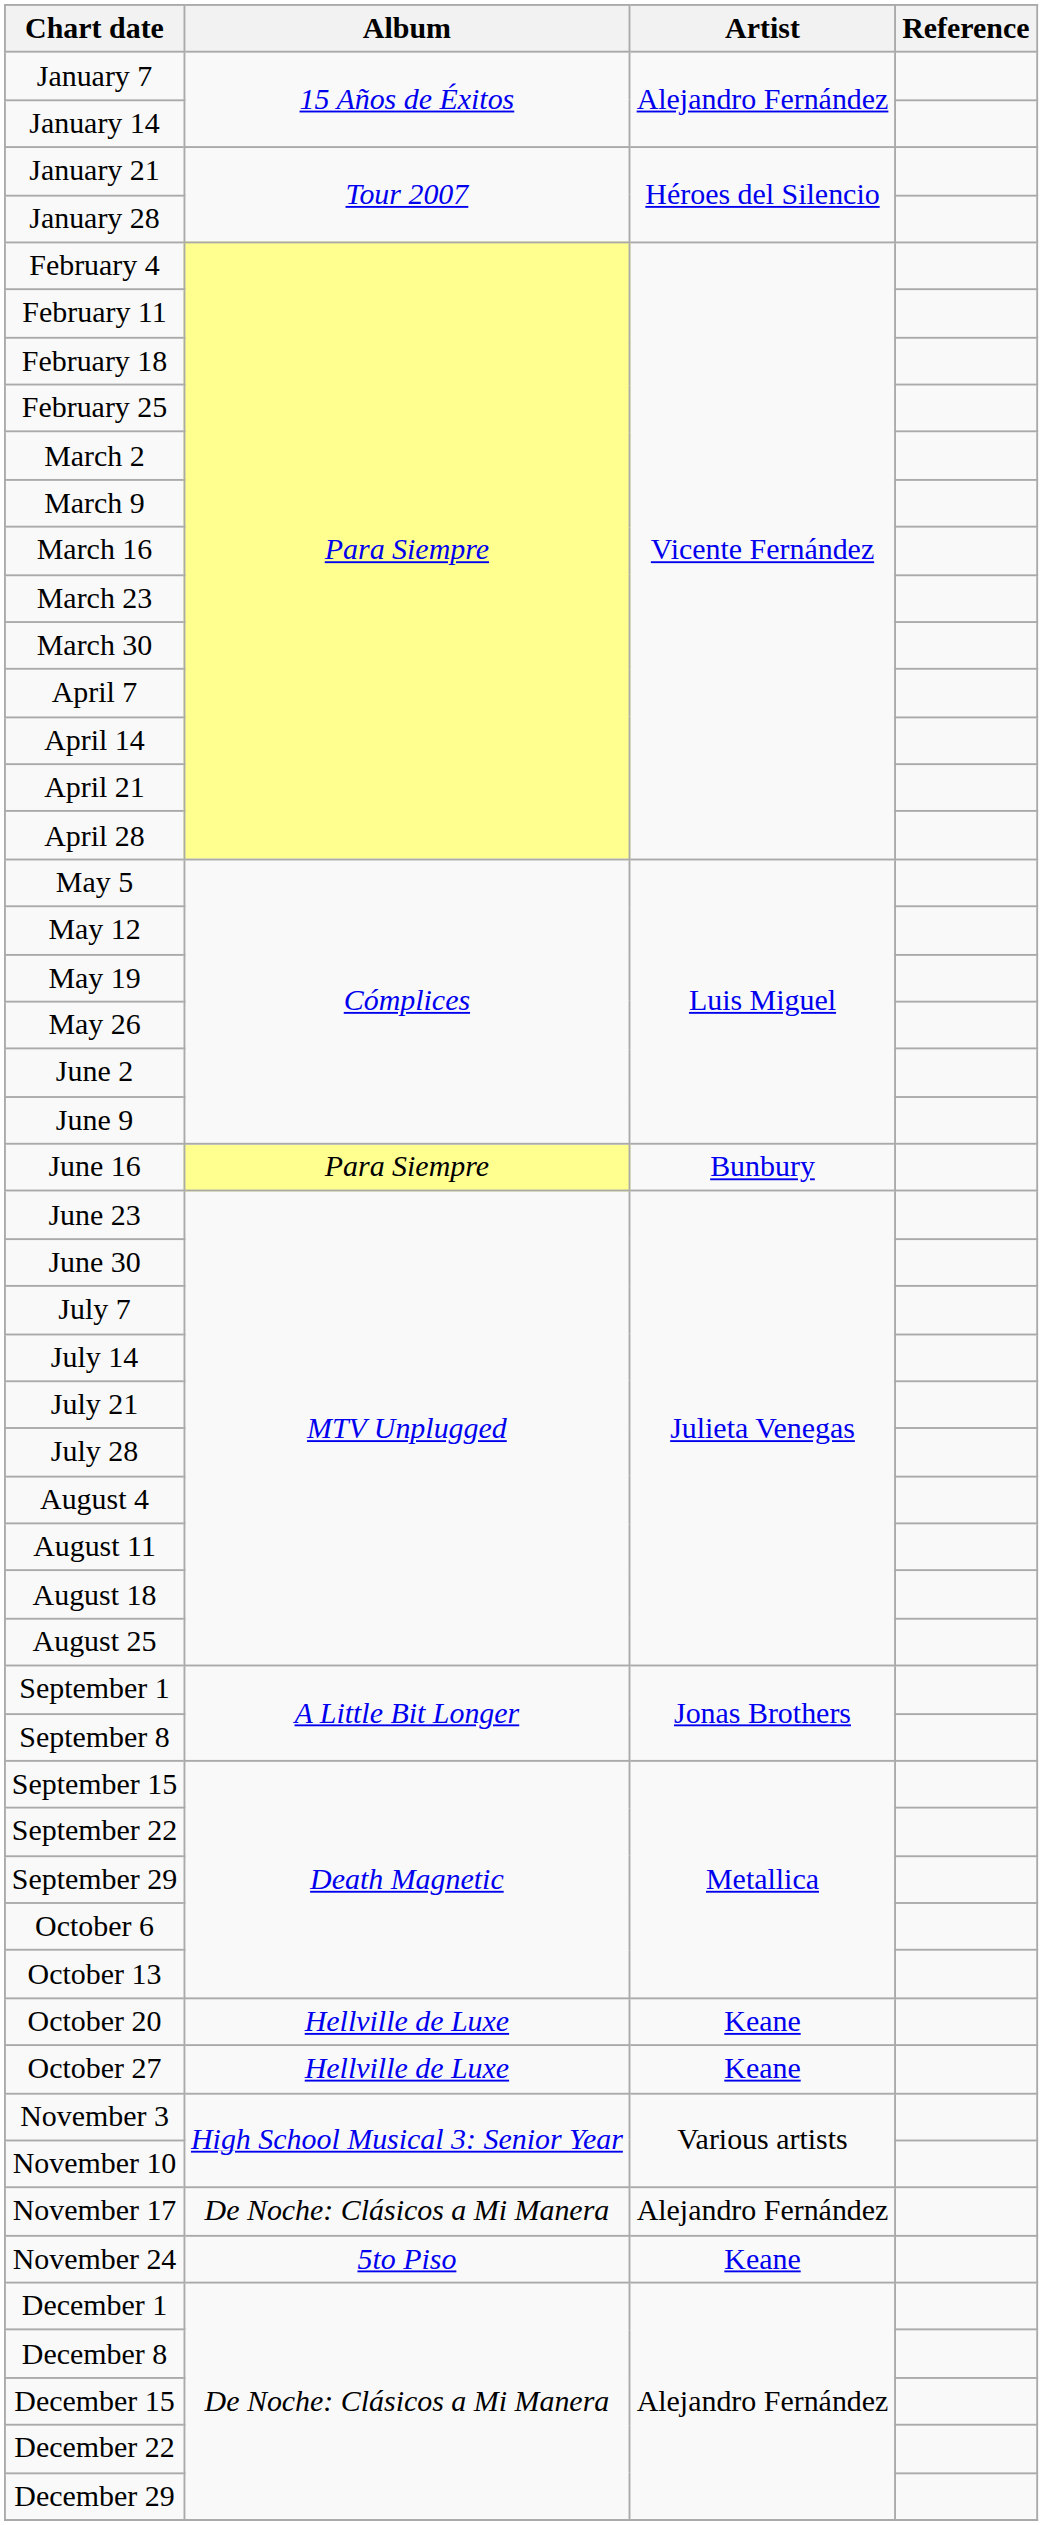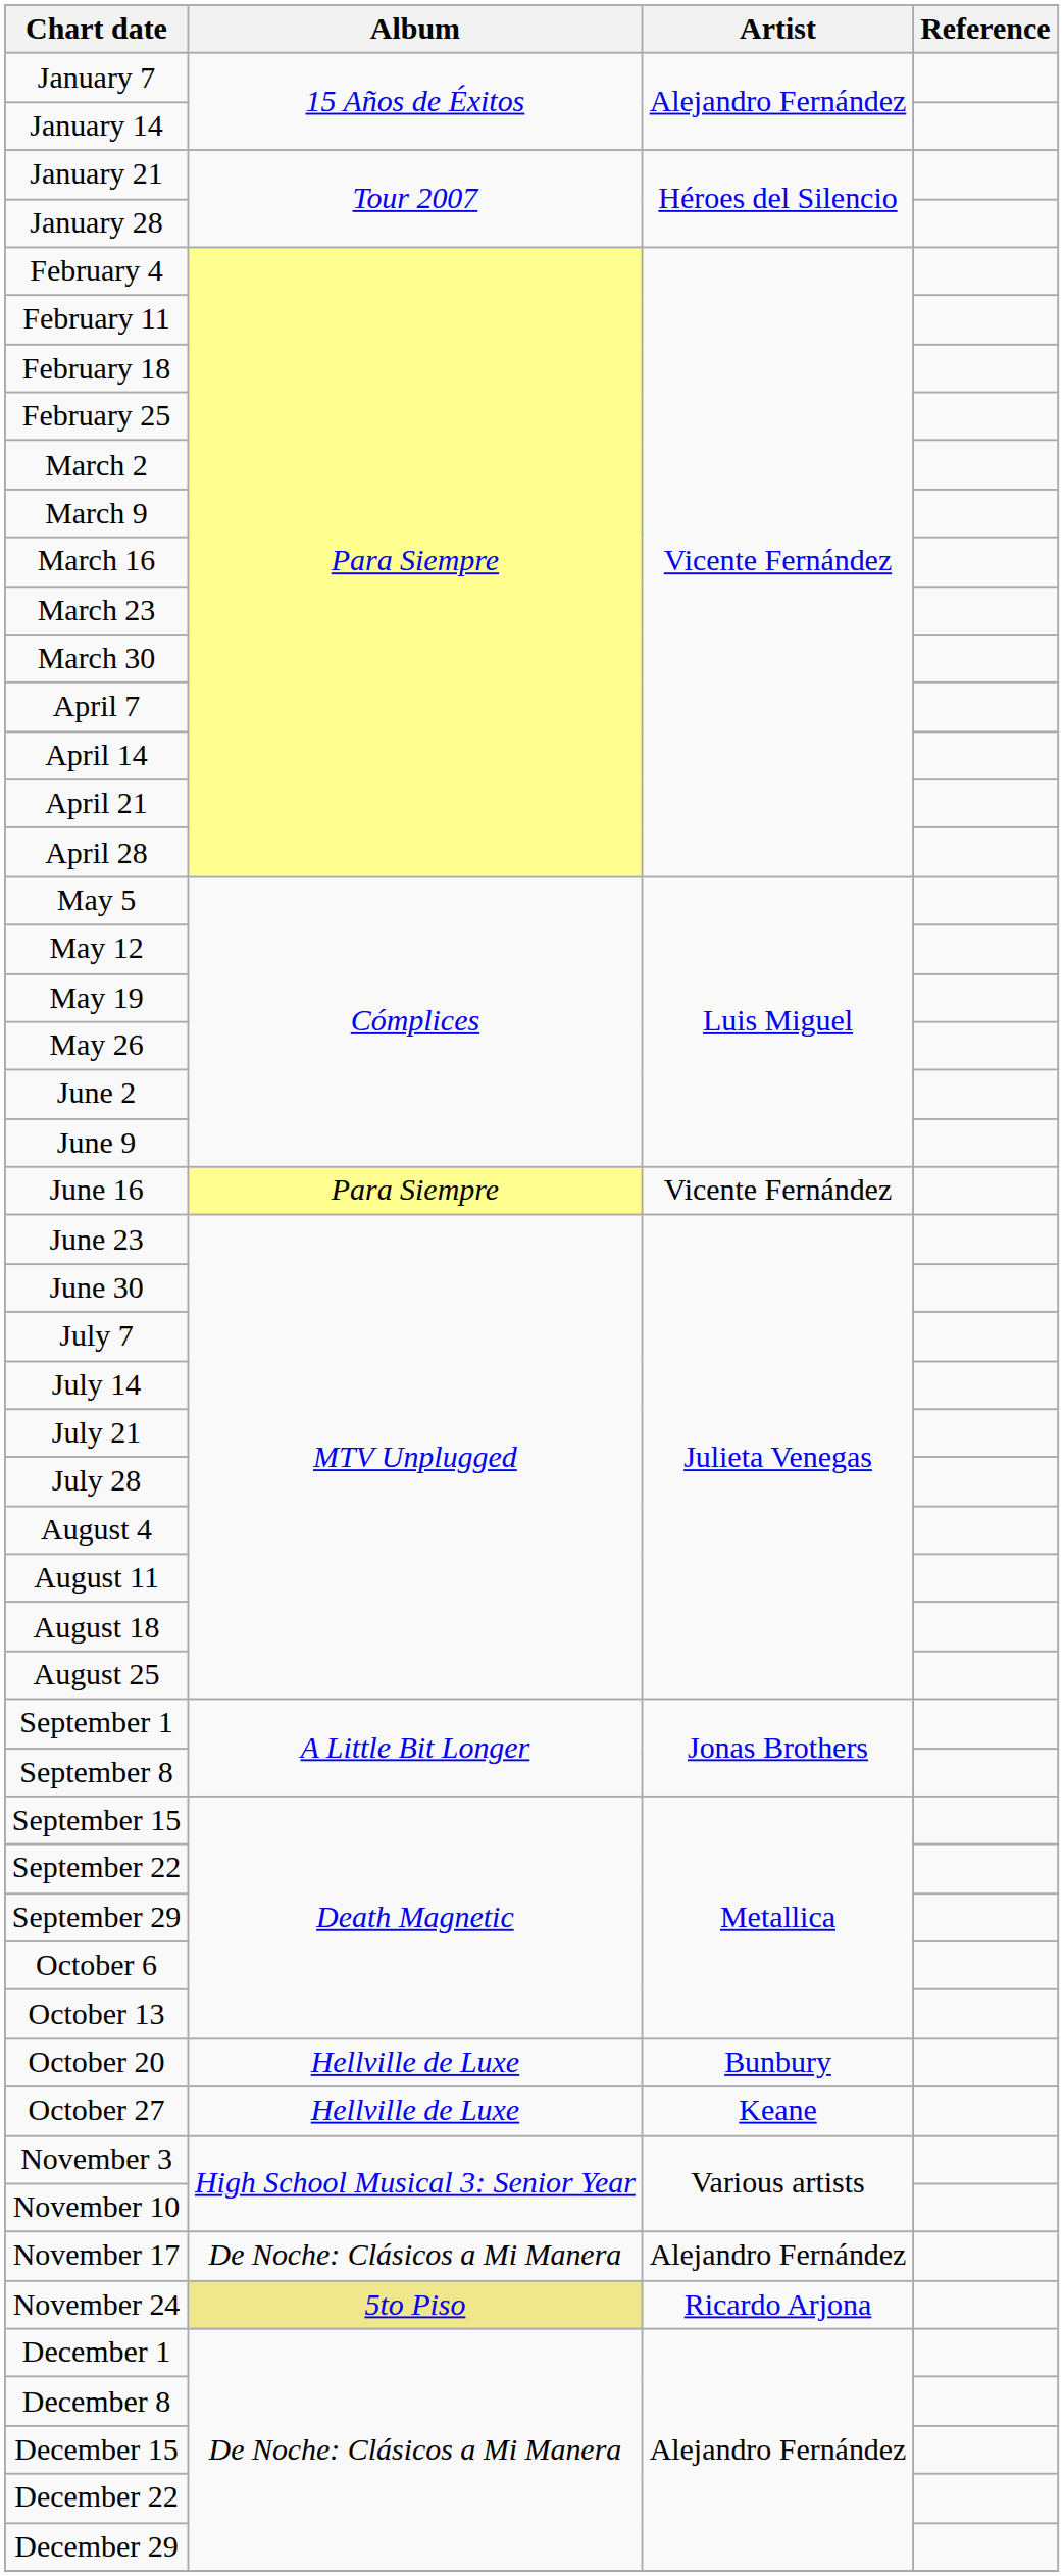June 16 | Artist: Bunbury -> Vicente Fernández
October 20 | Artist: Keane -> Bunbury
November 24 | Album: no background -> khaki background
November 24 | Artist: Keane -> Ricardo Arjona
